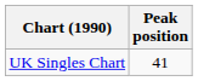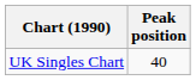UK Singles Chart | Peak position: 41 -> 40
